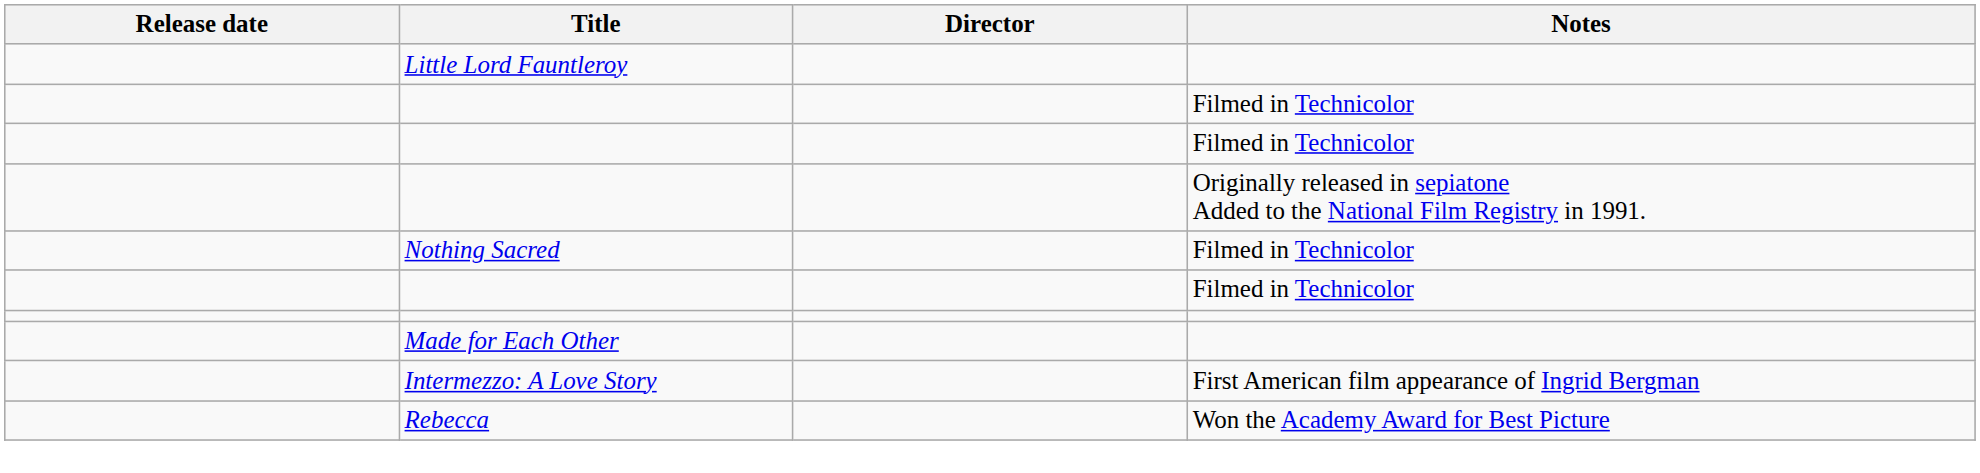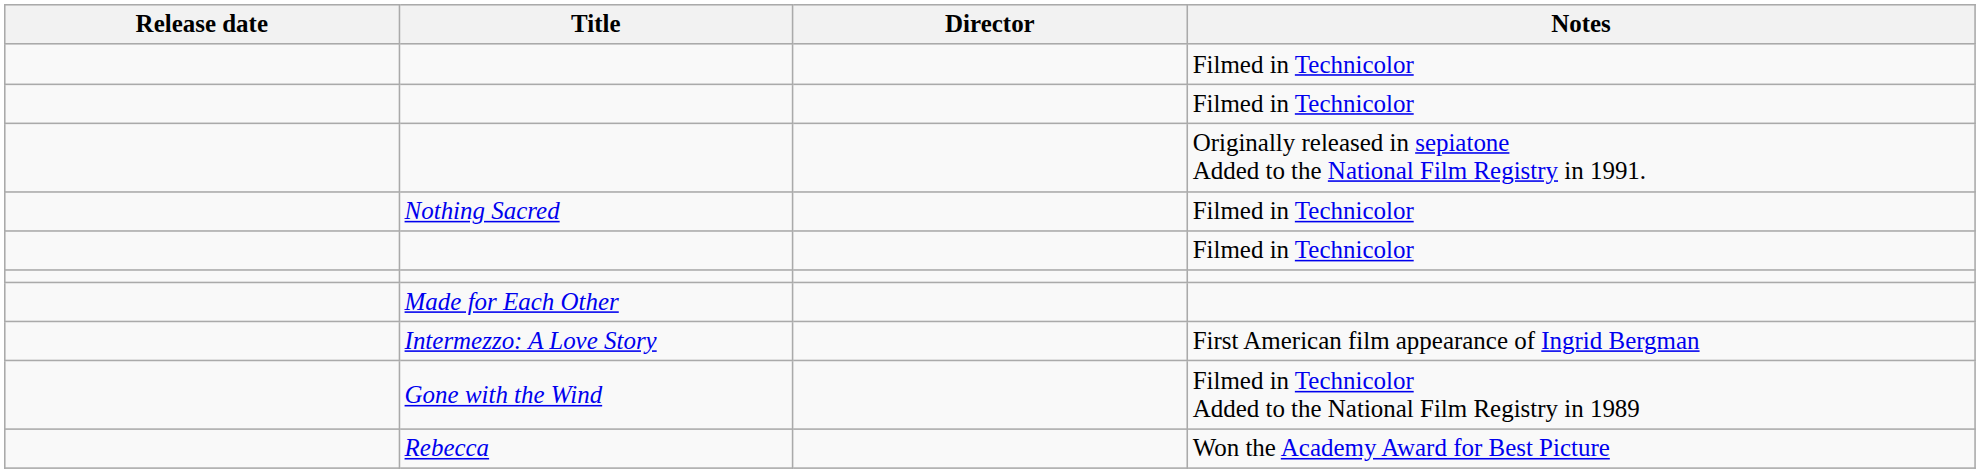- row: Little Lord Fauntleroy
+ row: Gone with the Wind | Filmed in Technicolor Added to the National Film Registry in 1989
